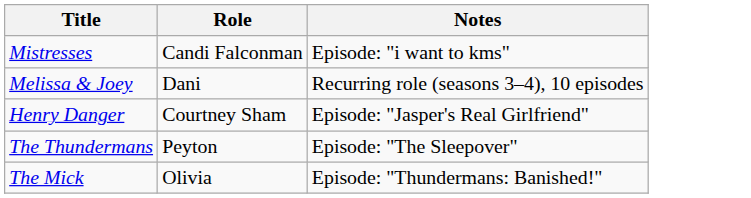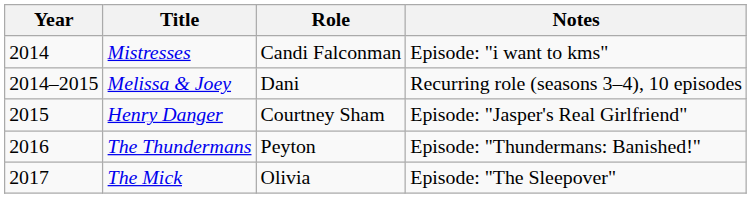+ column: Year | 2014 | 2014–2015 | 2015 | 2016 | 2017
The Thundermans | Notes: Episode: "The Sleepover" -> Episode: "Thundermans: Banished!"
The Mick | Notes: Episode: "Thundermans: Banished!" -> Episode: "The Sleepover"
